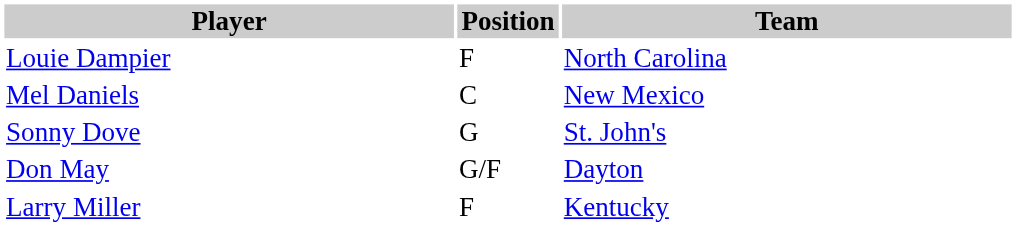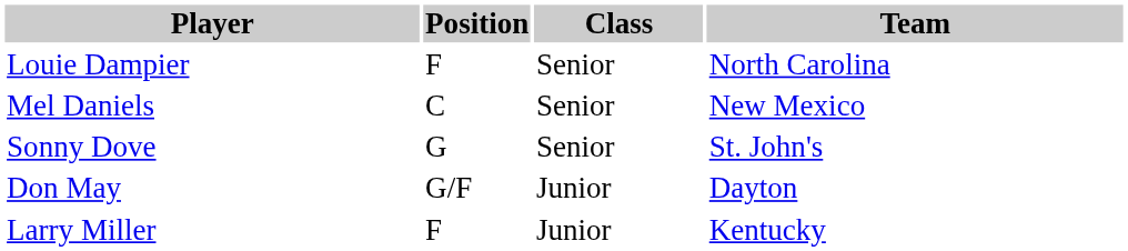+ column: Class | Senior | Senior | Senior | Junior | Junior
